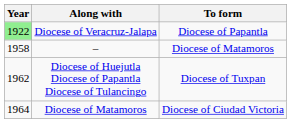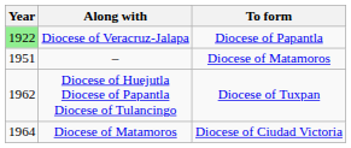– | Year: 1958 -> 1951
